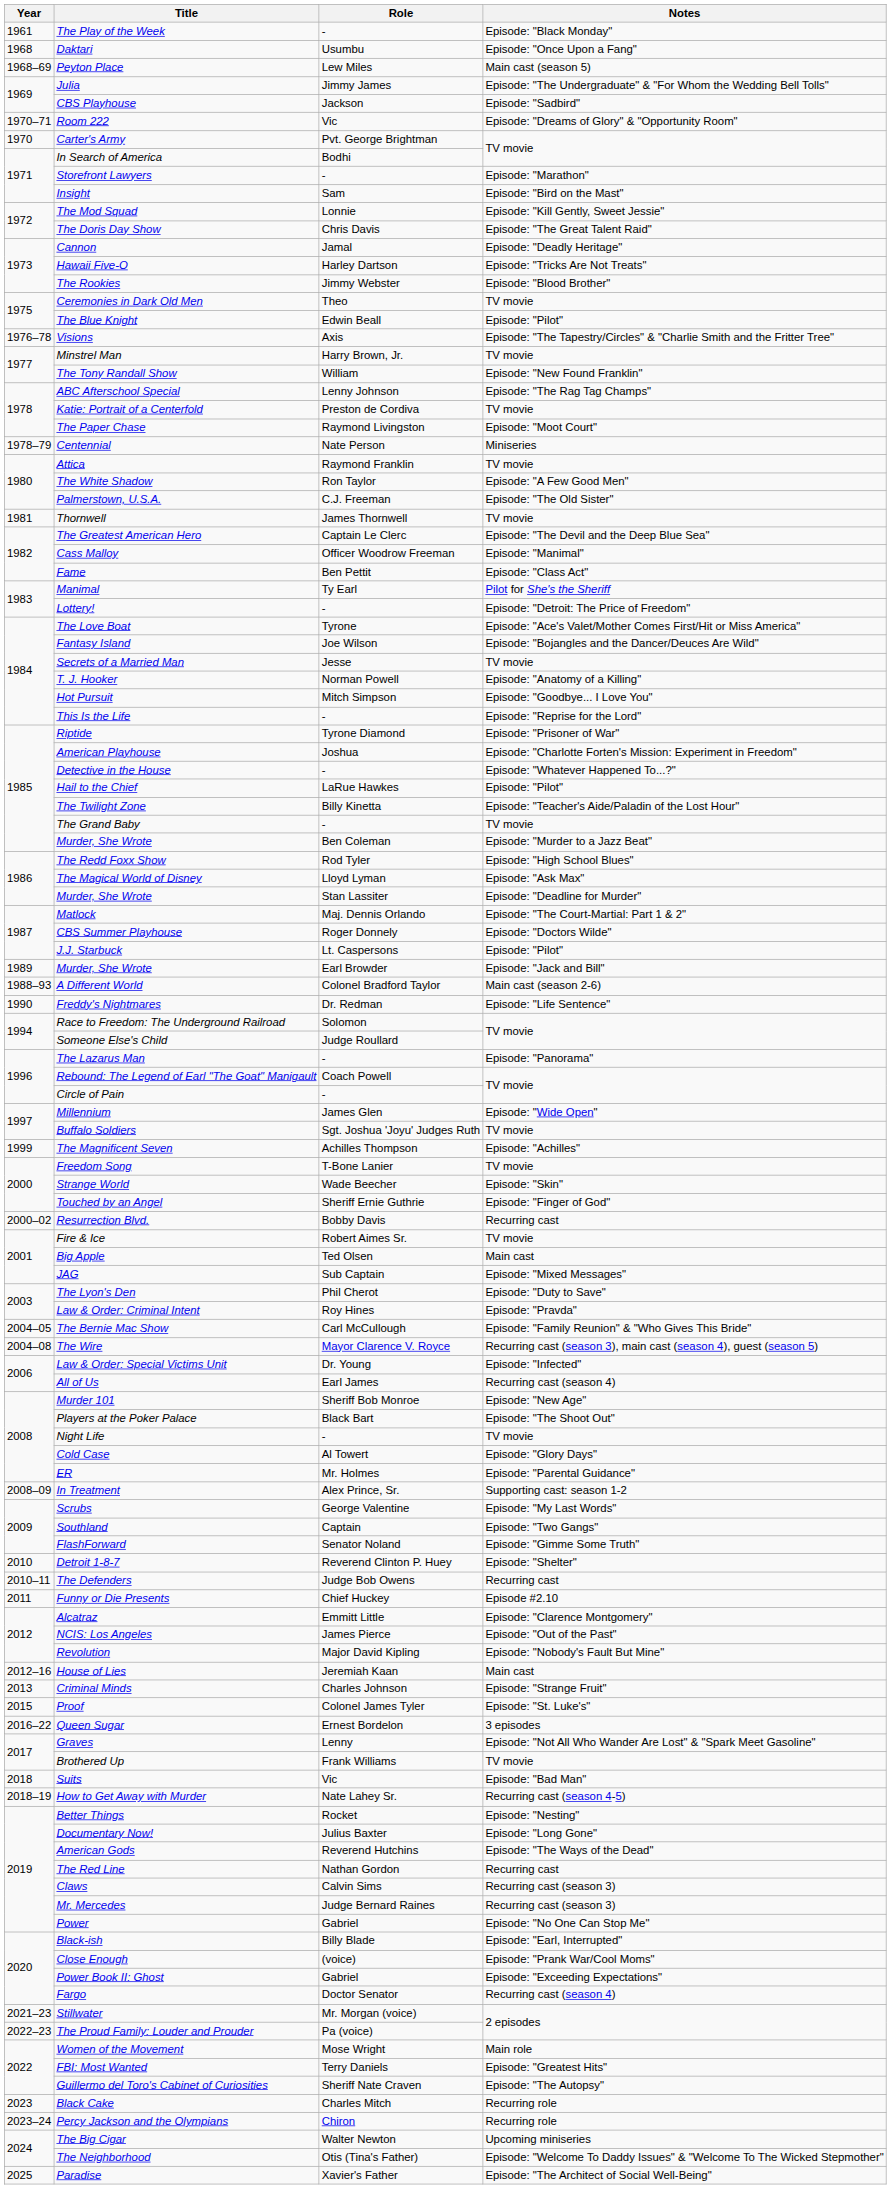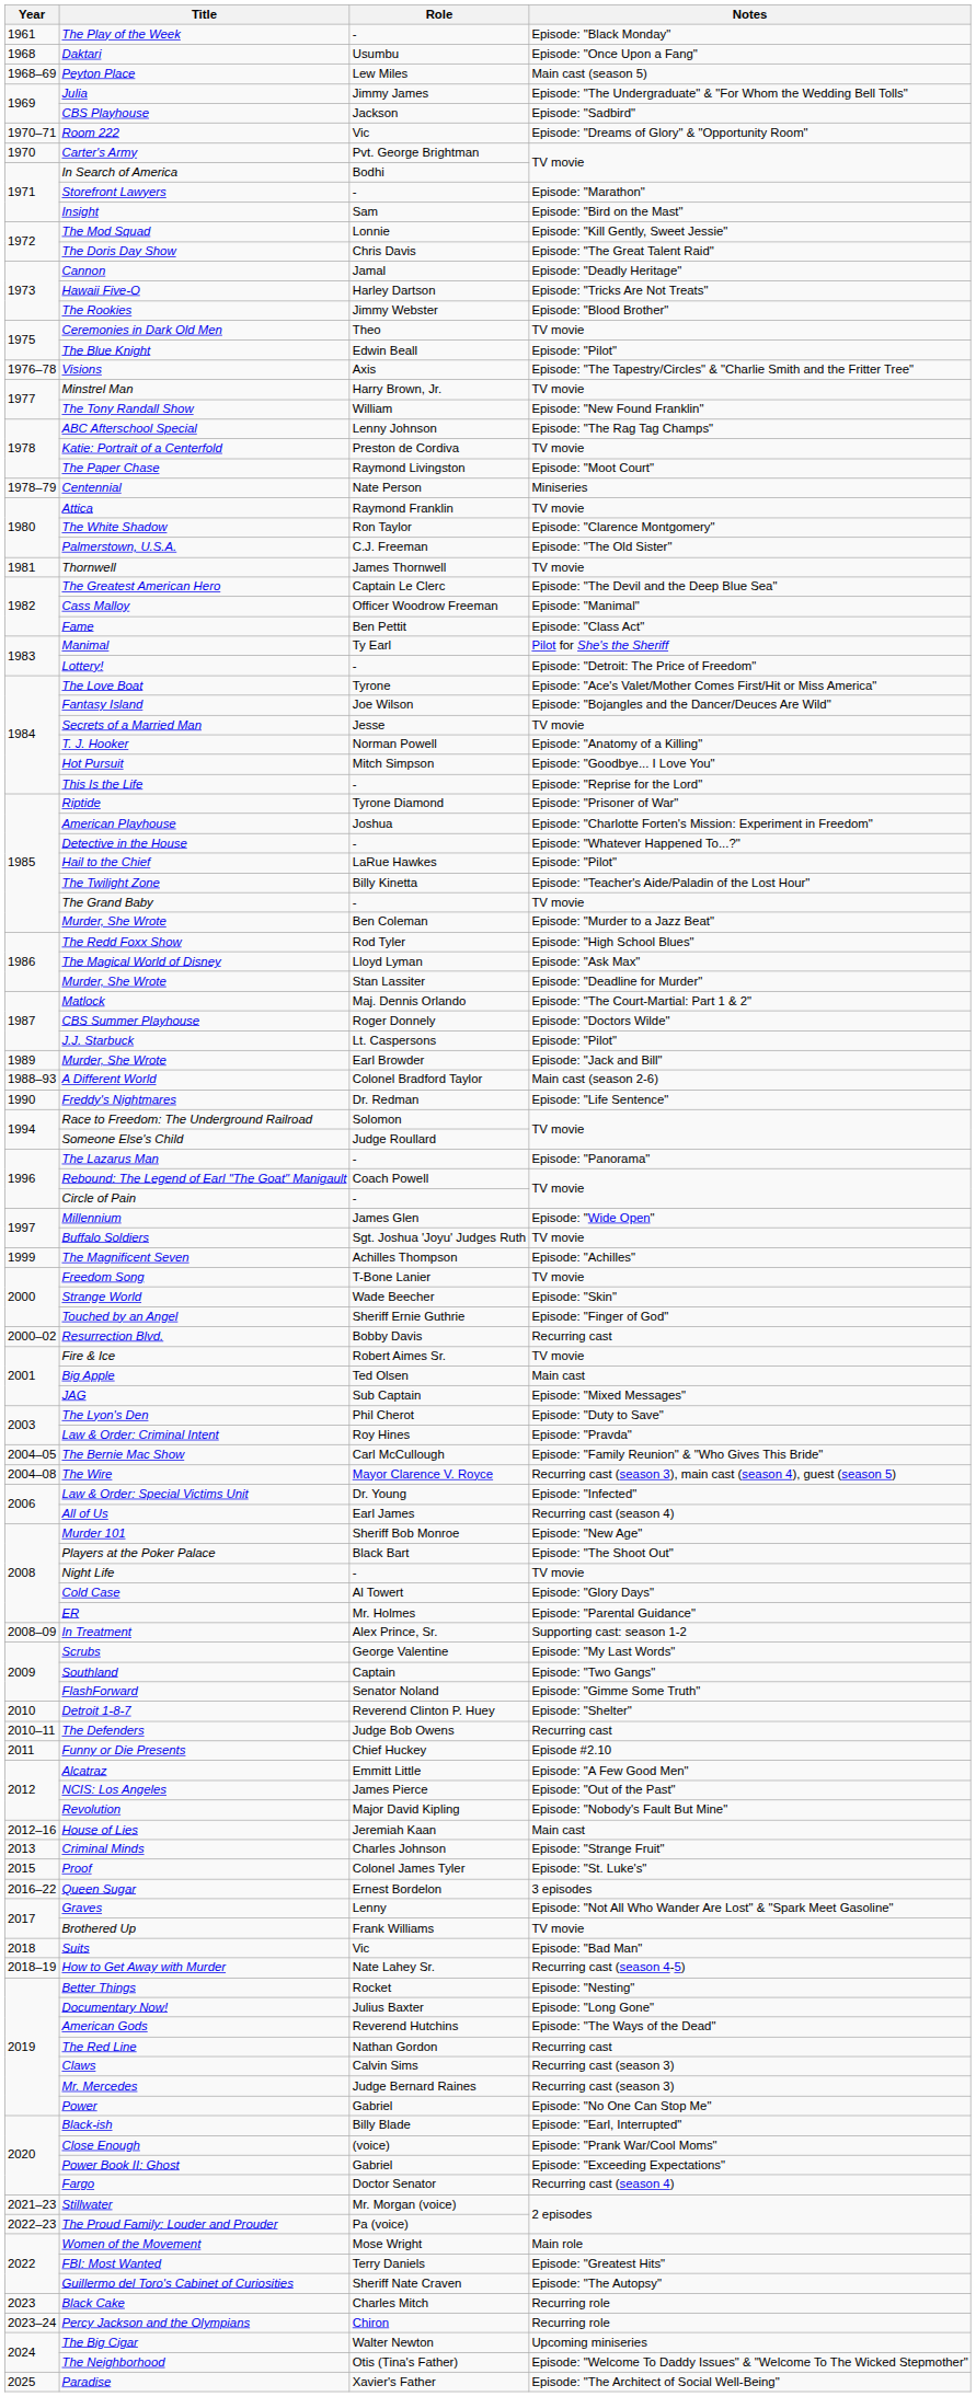The White Shadow | Notes: Episode: "A Few Good Men" -> Episode: "Clarence Montgomery"
Alcatraz | Notes: Episode: "Clarence Montgomery" -> Episode: "A Few Good Men"
